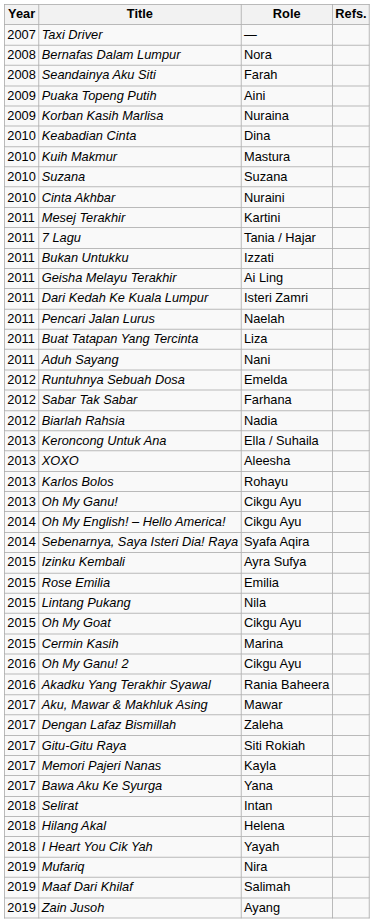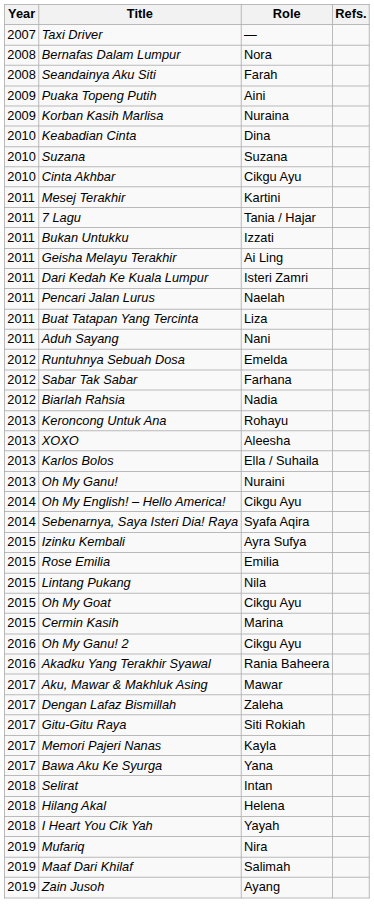- row: 2010 | Kuih Makmur | Mastura
Cinta Akhbar | Role: Nuraini -> Cikgu Ayu
Keroncong Untuk Ana | Role: Ella / Suhaila -> Rohayu
Karlos Bolos | Role: Rohayu -> Ella / Suhaila
Oh My Ganu! | Role: Cikgu Ayu -> Nuraini
